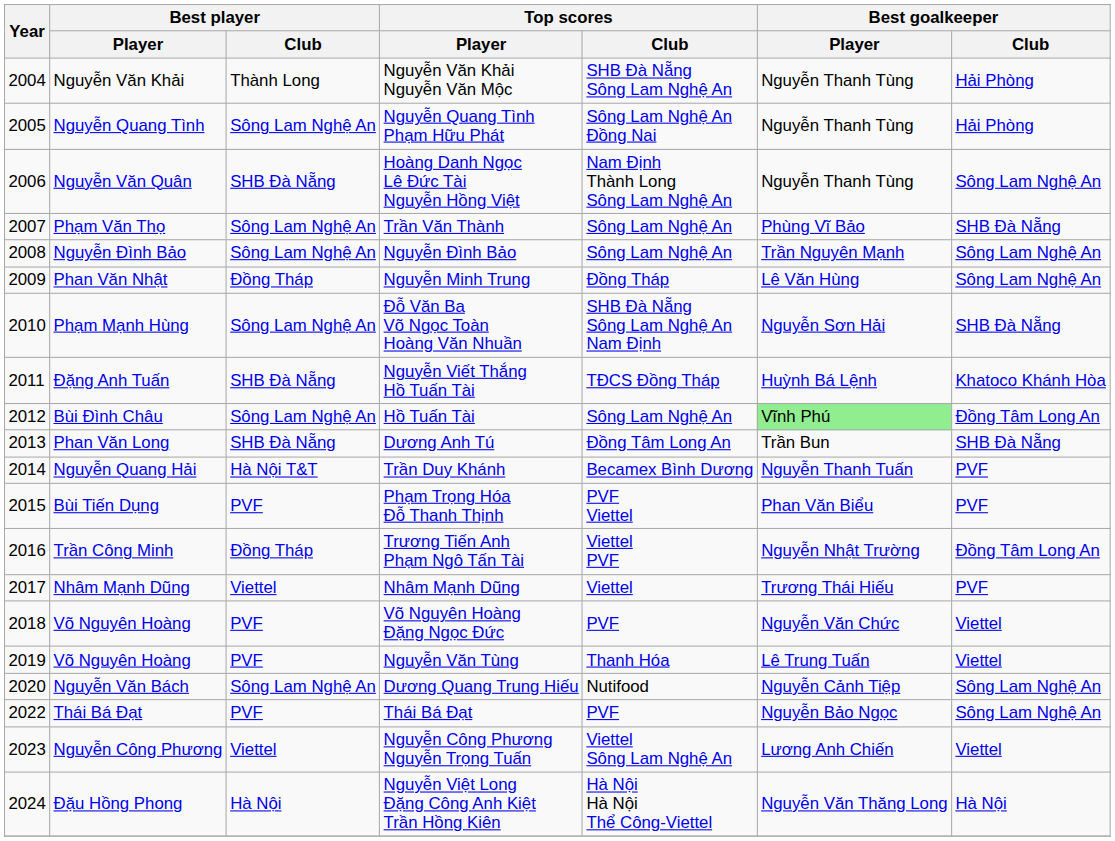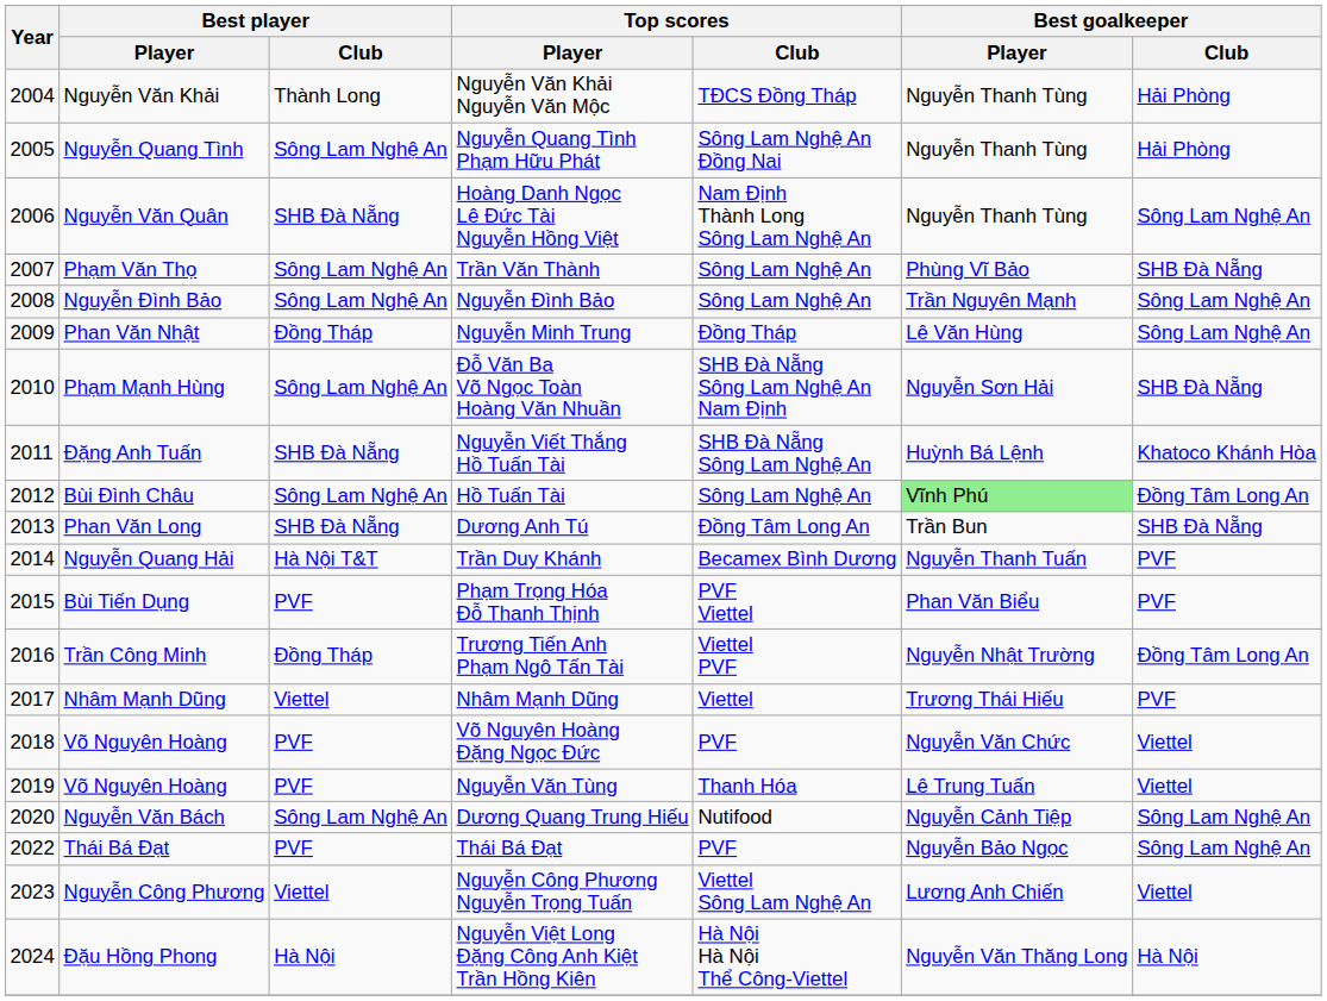Nguyễn Văn Khải Nguyễn Văn Mộc | Top scores / Club: SHB Đà Nẵng Sông Lam Nghệ An -> TĐCS Đồng Tháp
Nguyễn Viết Thắng Hồ Tuấn Tài | Top scores / Club: TĐCS Đồng Tháp -> SHB Đà Nẵng Sông Lam Nghệ An
